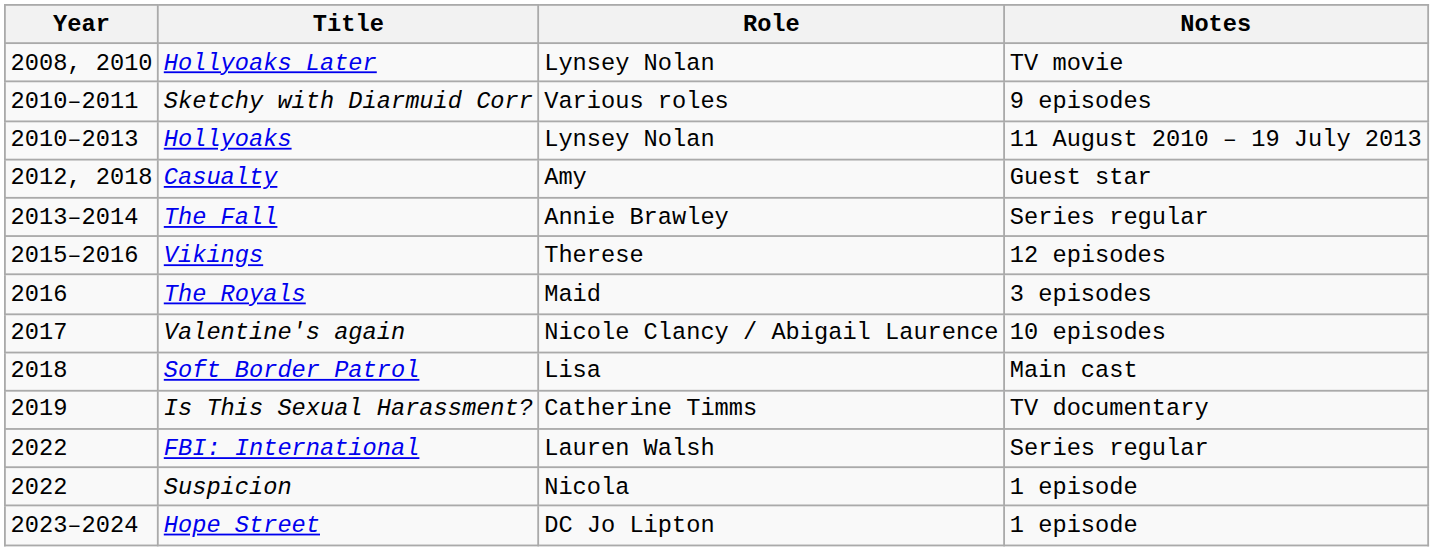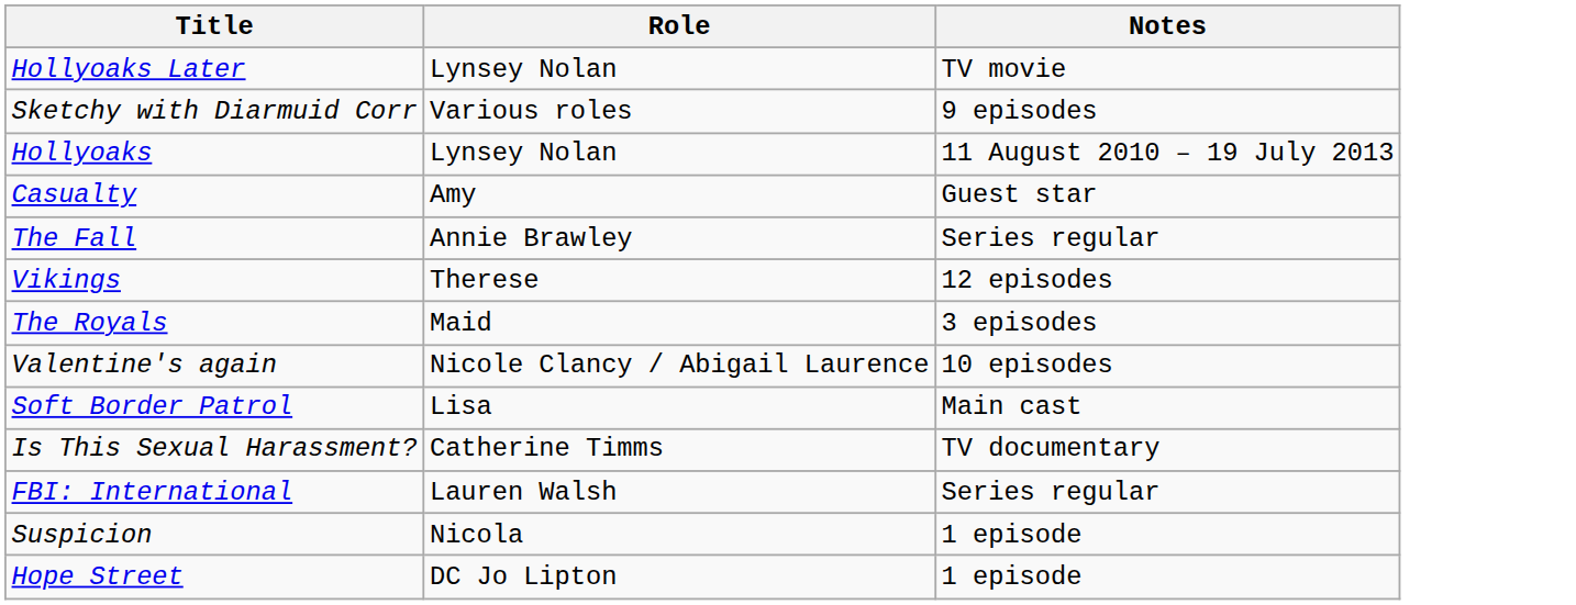- column: Year | 2008, 2010 | 2010–2011 | 2010–2013 | 2012, 2018 | 2013–2014 | 2015–2016 | 2016 | 2017 | 2018 | 2019 | 2022 | 2022 | 2023–2024
